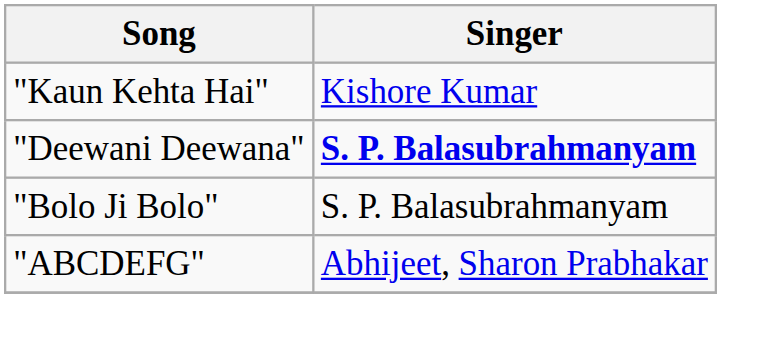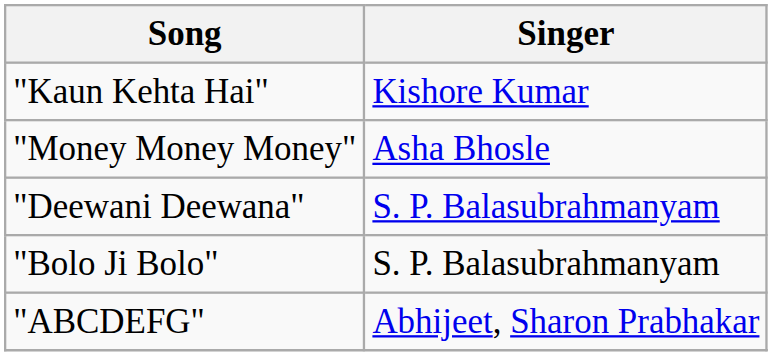+ row: "Money Money Money" | Asha Bhosle
"Deewani Deewana" | Singer: bold -> normal
